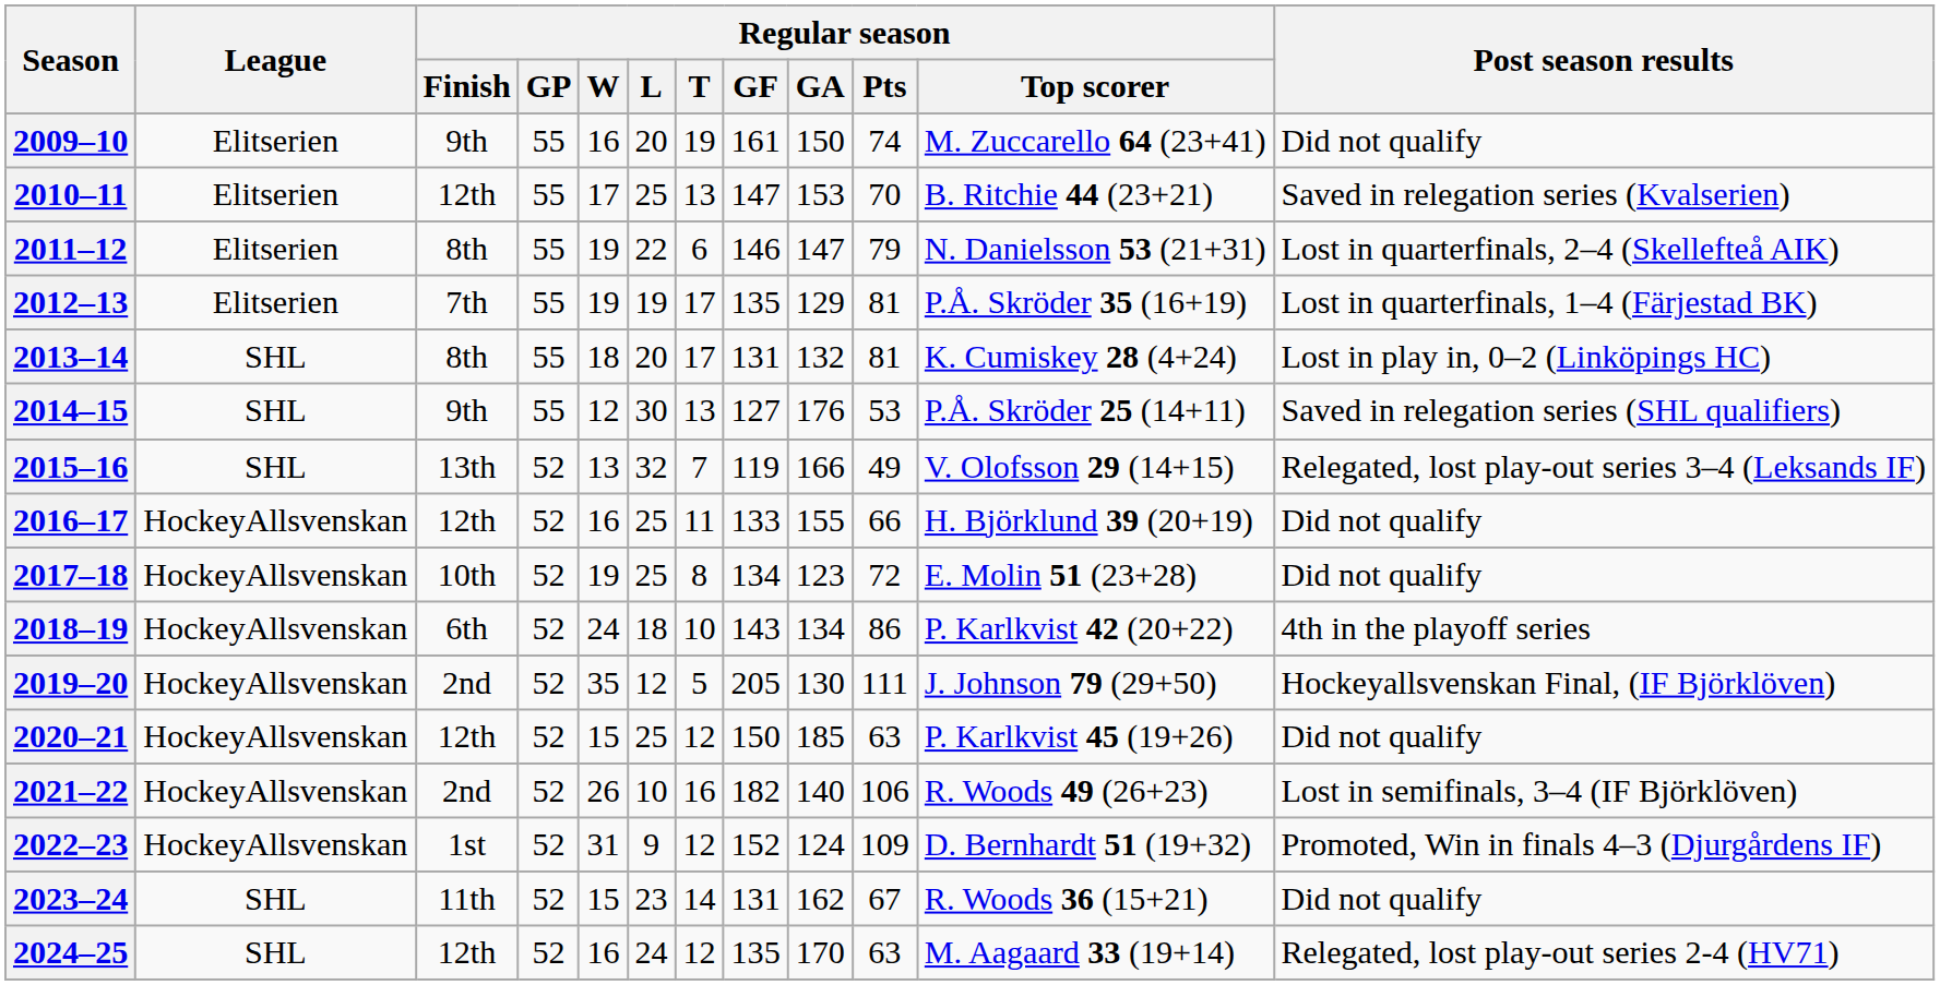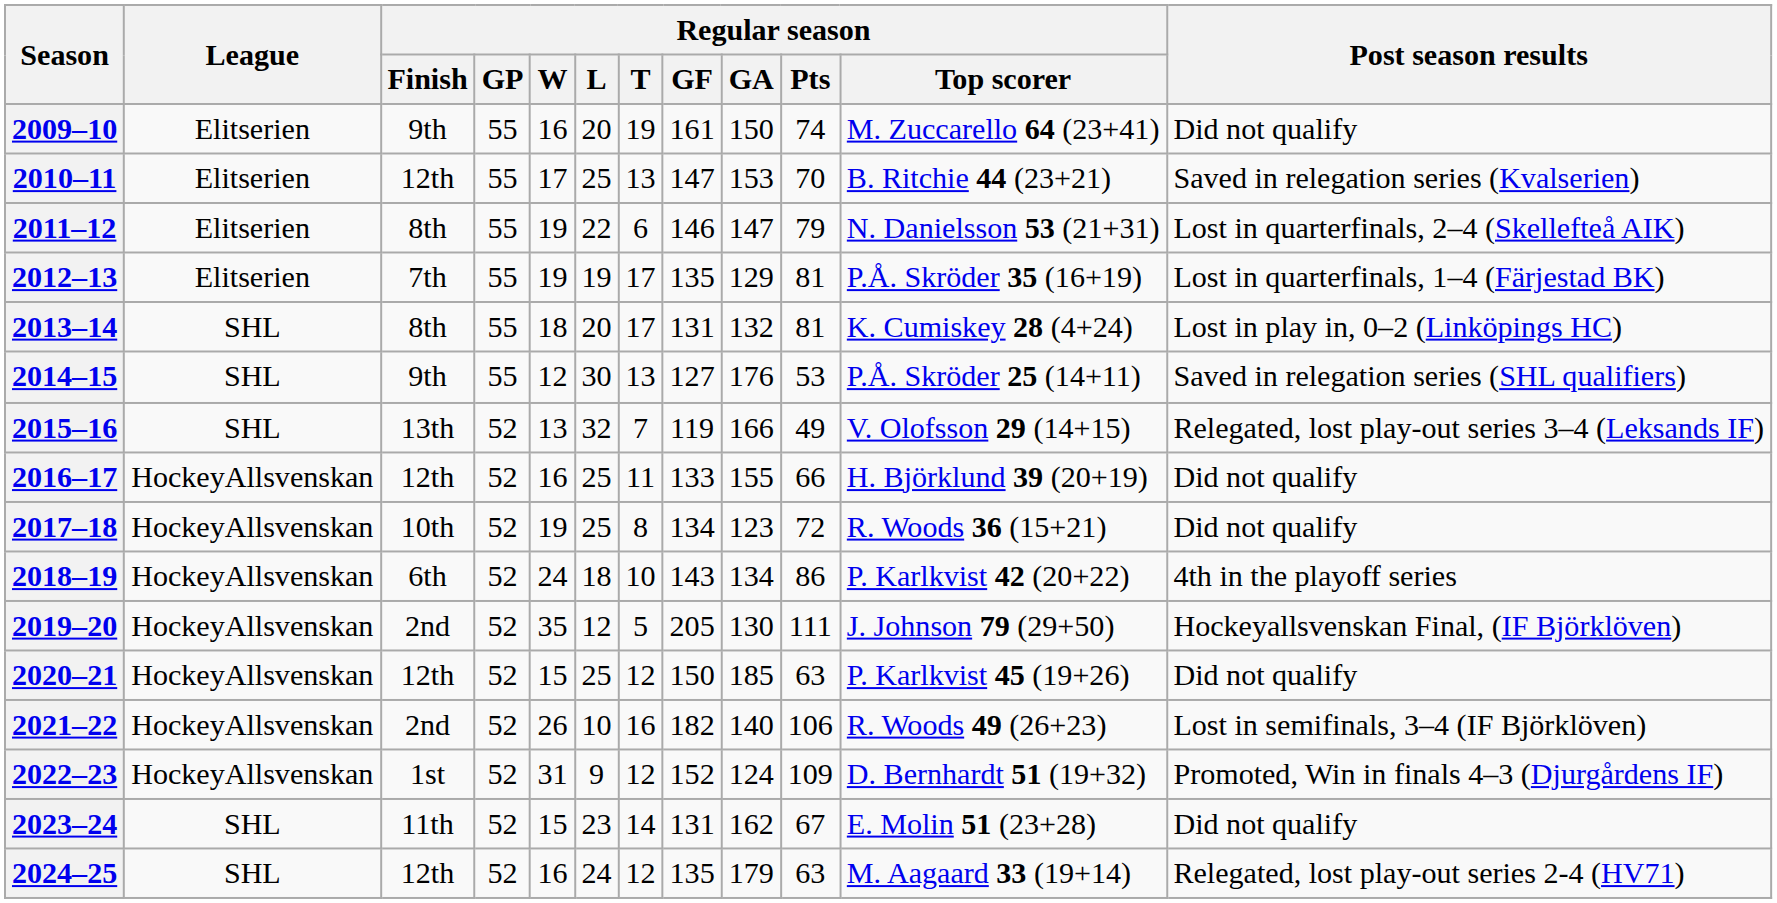2017–18 | Regular season / Top scorer: E. Molin 51 (23+28) -> R. Woods 36 (15+21)
2023–24 | Regular season / Top scorer: R. Woods 36 (15+21) -> E. Molin 51 (23+28)
2024–25 | Regular season / GA: 170 -> 179
